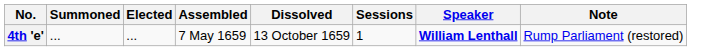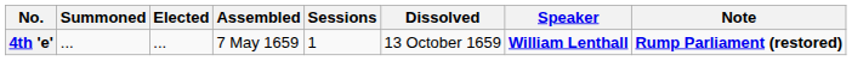columns swapped: Dissolved <-> Sessions
4th 'e' | Note: normal -> bold
